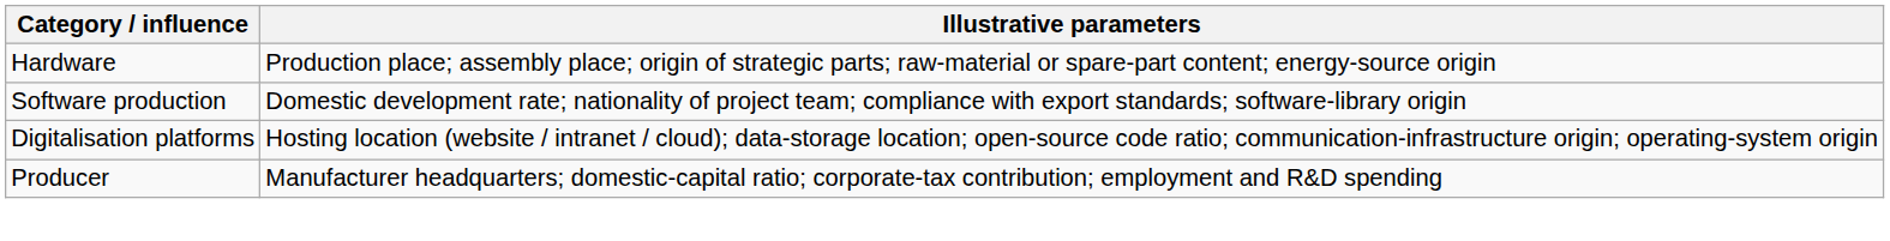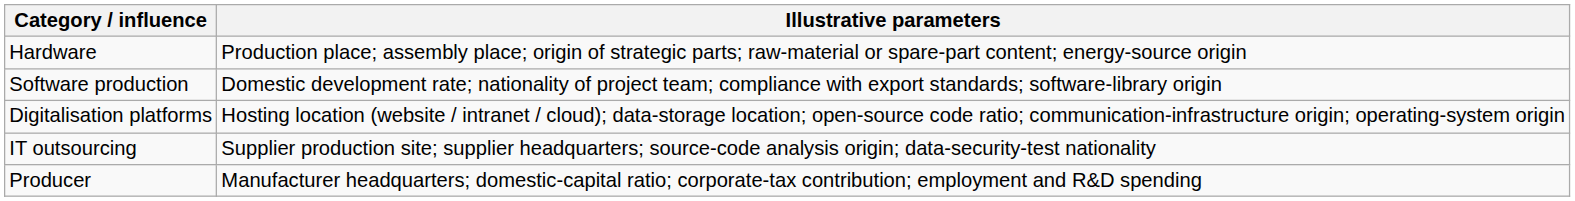+ row: IT outsourcing | Supplier production site; supplier headquarters; source‑code analysis origin; data‑security‑test nationality
